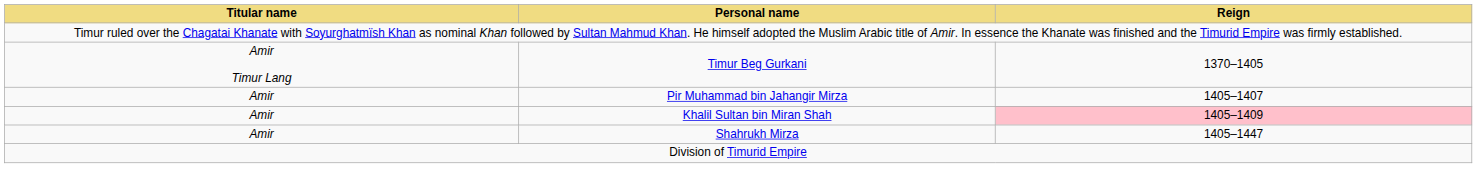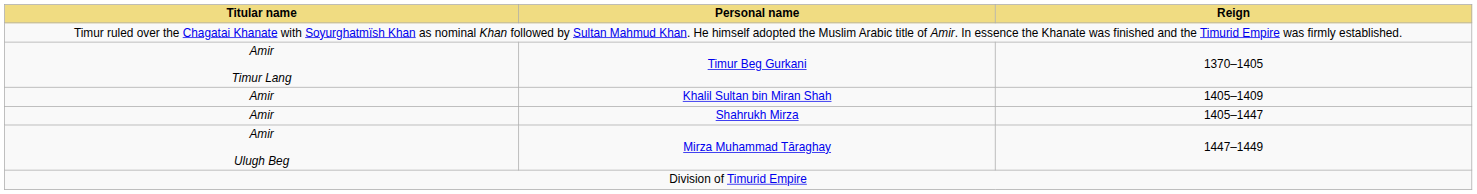- row: Amir | Pir Muhammad bin Jahangir Mirza | 1405–1407
Khalil Sultan bin Miran Shah | Reign: pink background -> no background
+ row: Amir Ulugh Beg | Mirza Muhammad Tāraghay | 1447–1449
